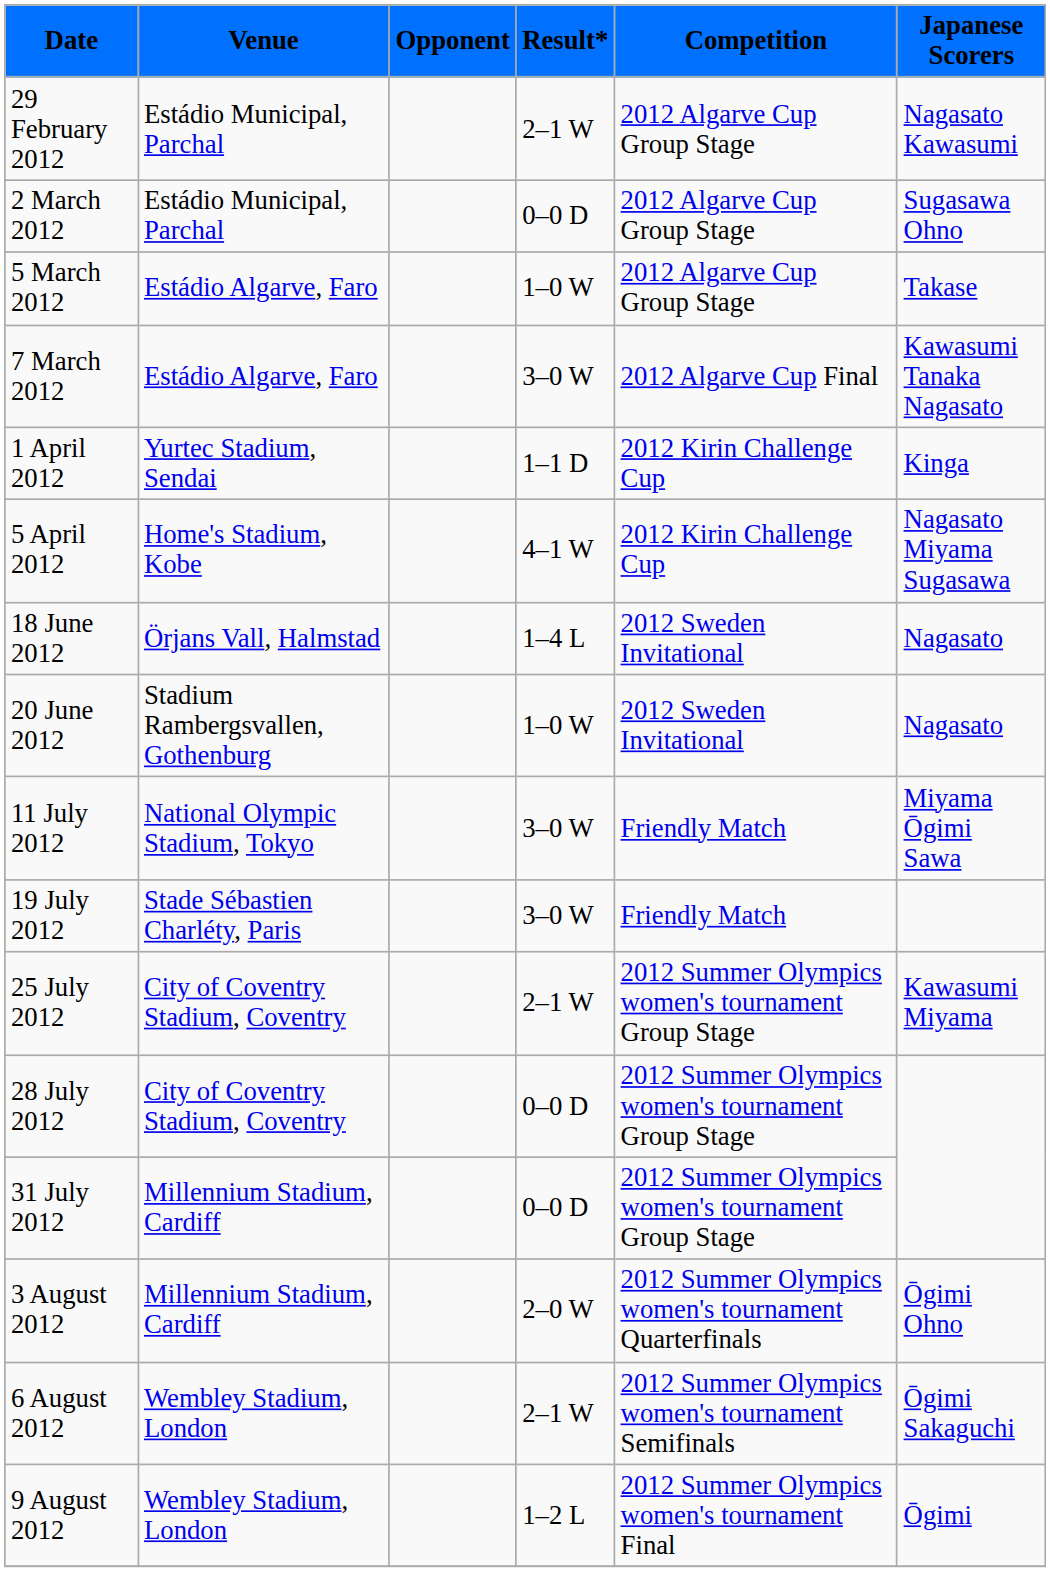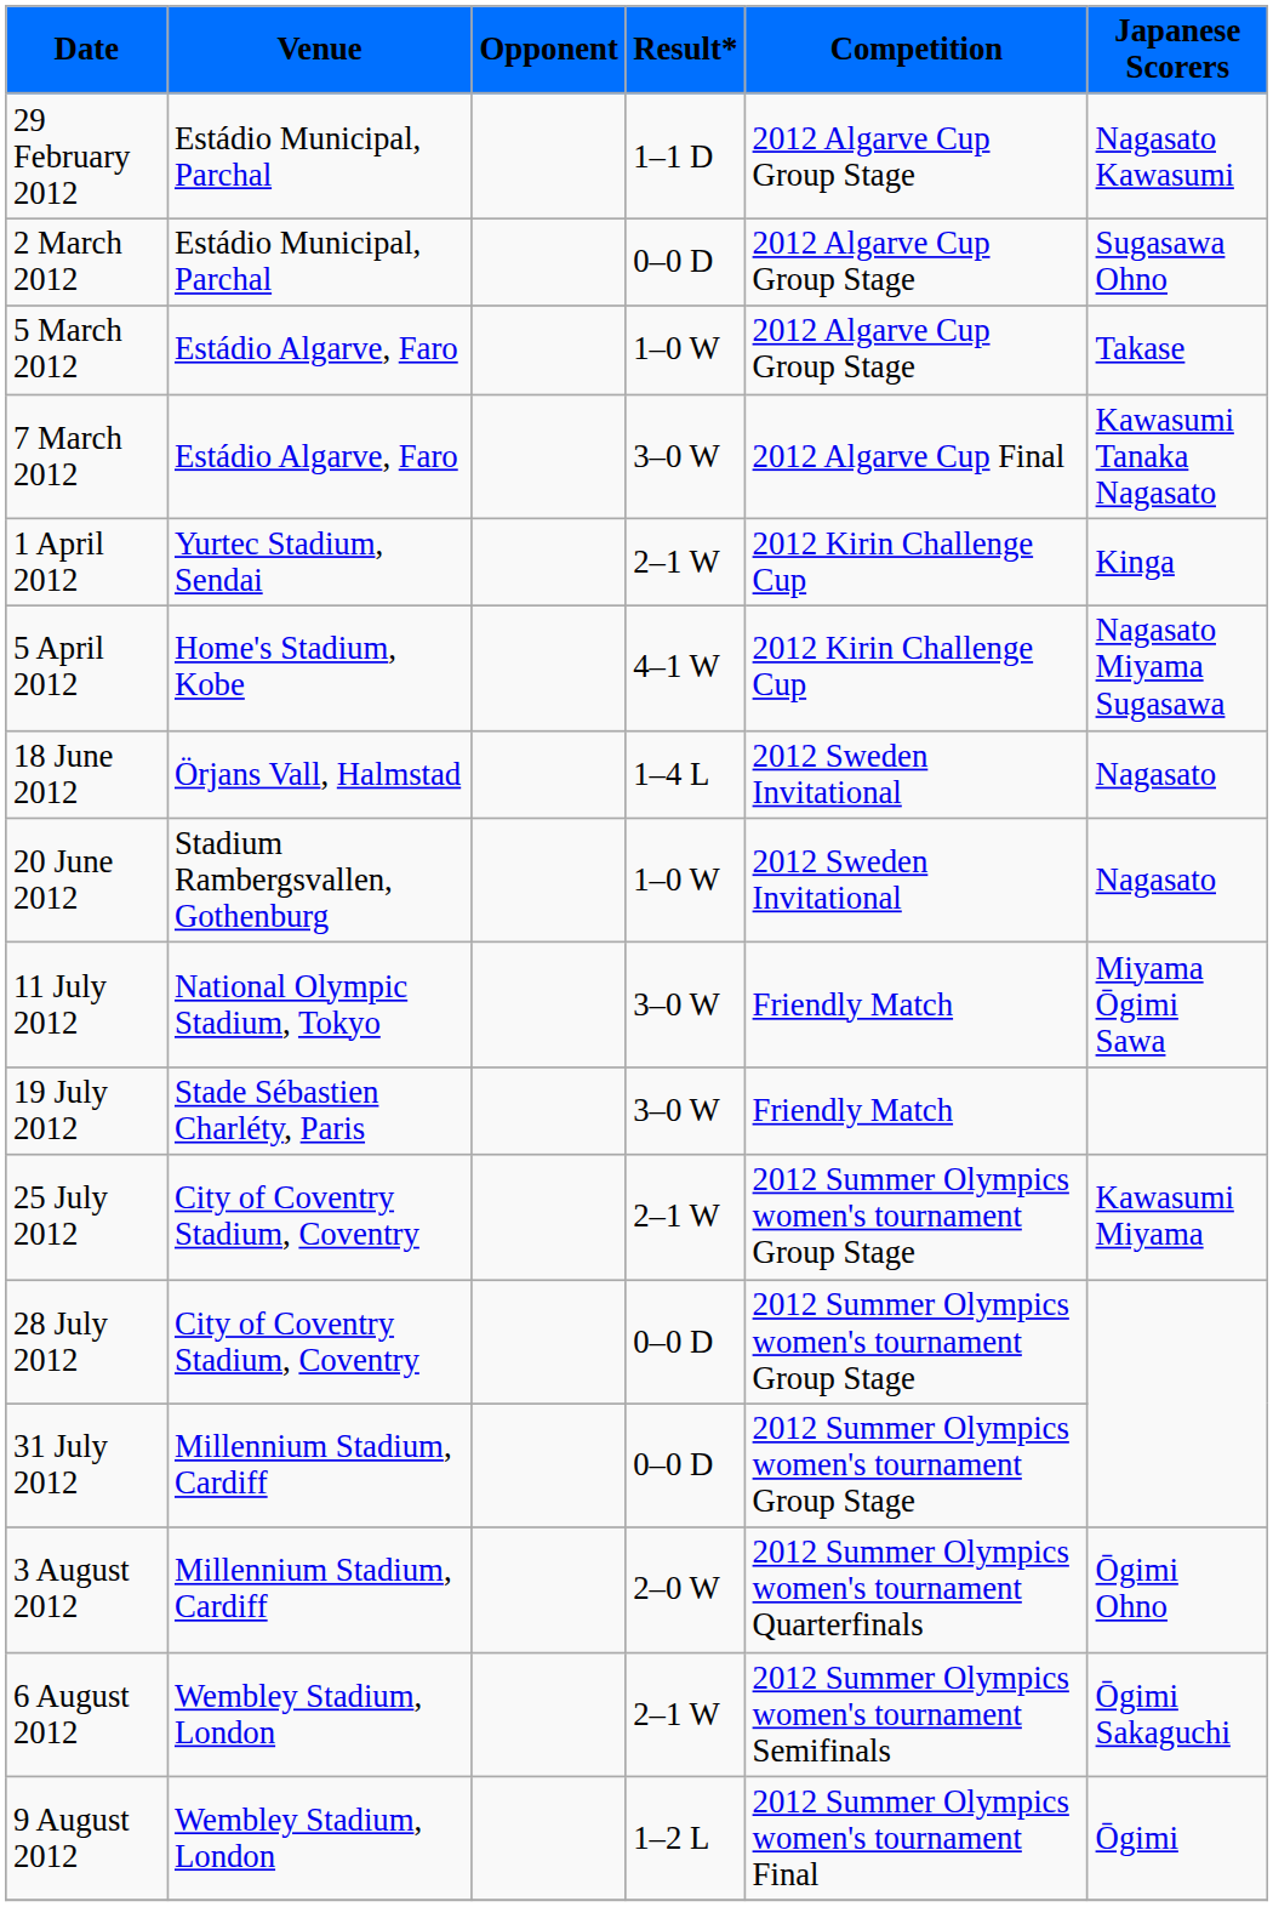29 February 2012 | Result*: 2–1 W -> 1–1 D
1 April 2012 | Result*: 1–1 D -> 2–1 W
